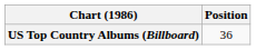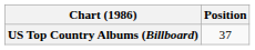US Top Country Albums (Billboard) | Position: 36 -> 37
